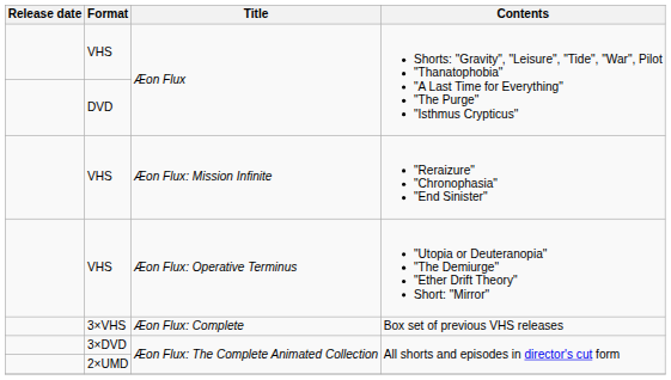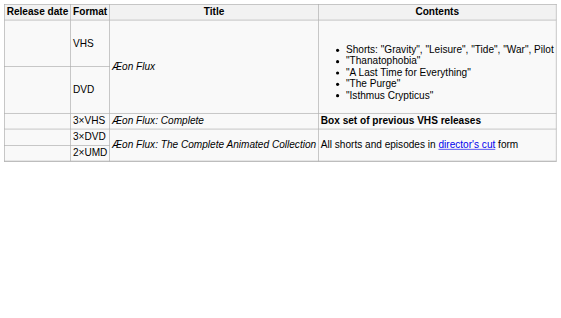- row: VHS | Æon Flux: Mission Infinite | "Reraizure" "Chronophasia" "End Sinister"
- row: VHS | Æon Flux: Operative Terminus | "Utopia or Deuteranopia" "The Demiurge" "Ether Drift Theory" Short: "Mirror"
3×VHS | Contents: normal -> bold
